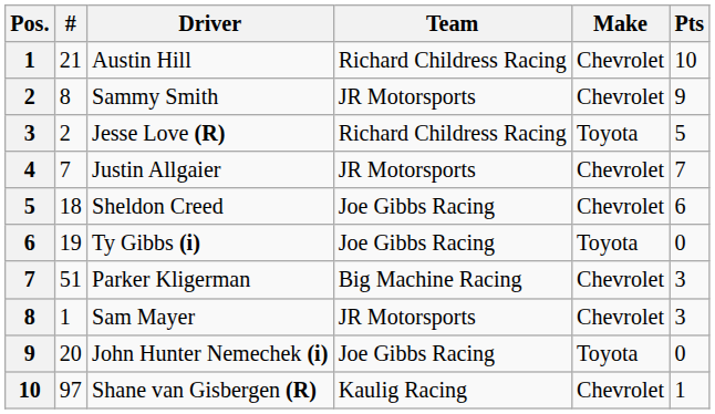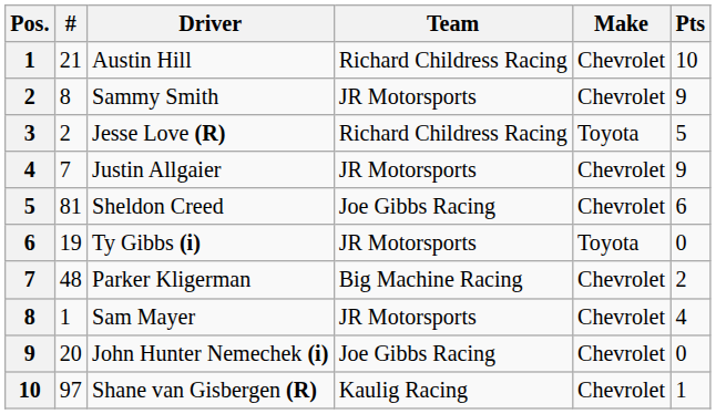Justin Allgaier | Pts: 7 -> 9
Sheldon Creed | #: 18 -> 81
Ty Gibbs (i) | Team: Joe Gibbs Racing -> JR Motorsports
Parker Kligerman | #: 51 -> 48
Parker Kligerman | Pts: 3 -> 2
Sam Mayer | Pts: 3 -> 4
John Hunter Nemechek (i) | Make: Toyota -> Chevrolet
